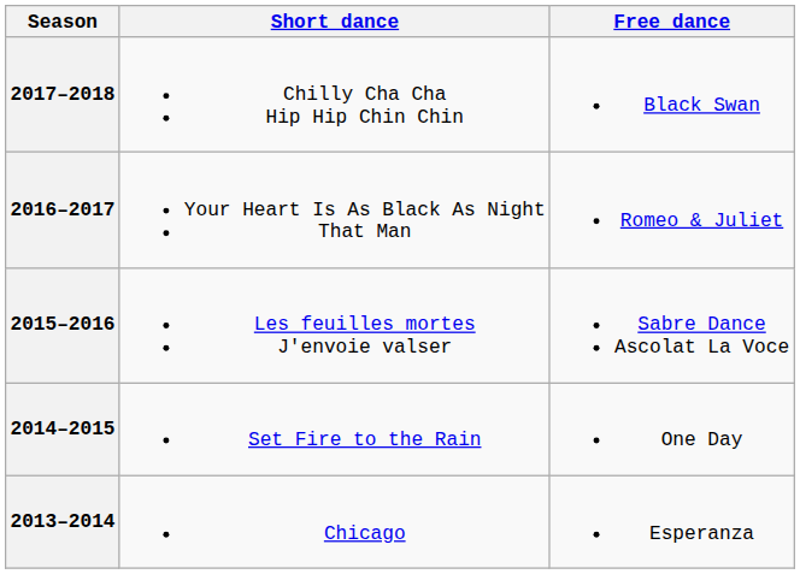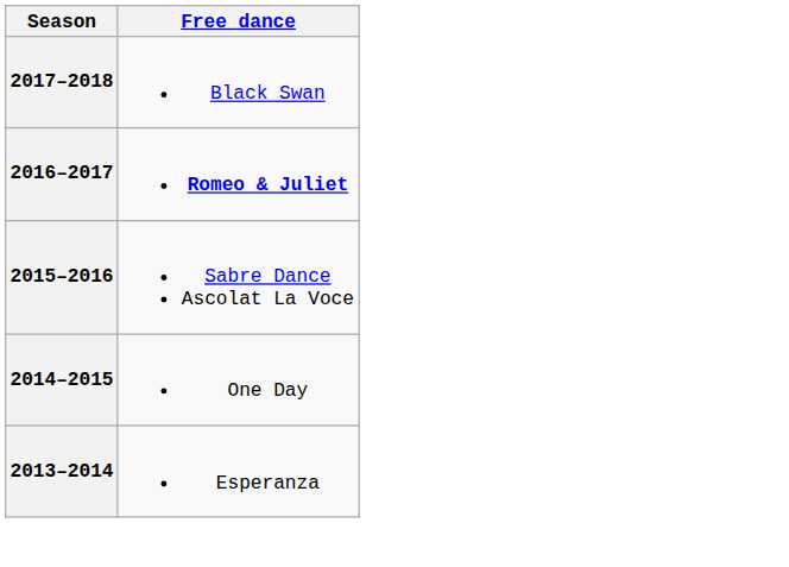- column: Short dance | Chilly Cha Cha Hip Hip Chin Chin | Your Heart Is As Black As Night That Man | Les feuilles mortes J'envoie valser | Set Fire to the Rain | Chicago
2016–2017 | Free dance: normal -> bold
